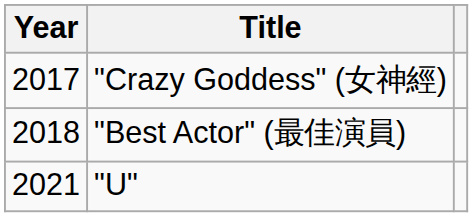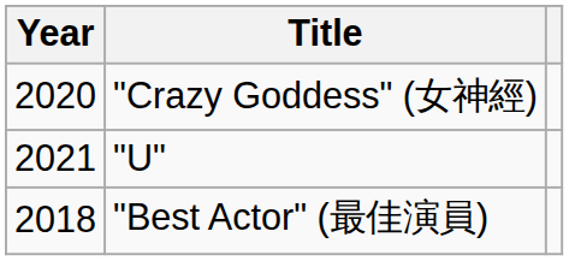"Crazy Goddess" (女神經) | Year: 2017 -> 2020
rows swapped: "Best Actor" (最佳演員) <-> "U"
